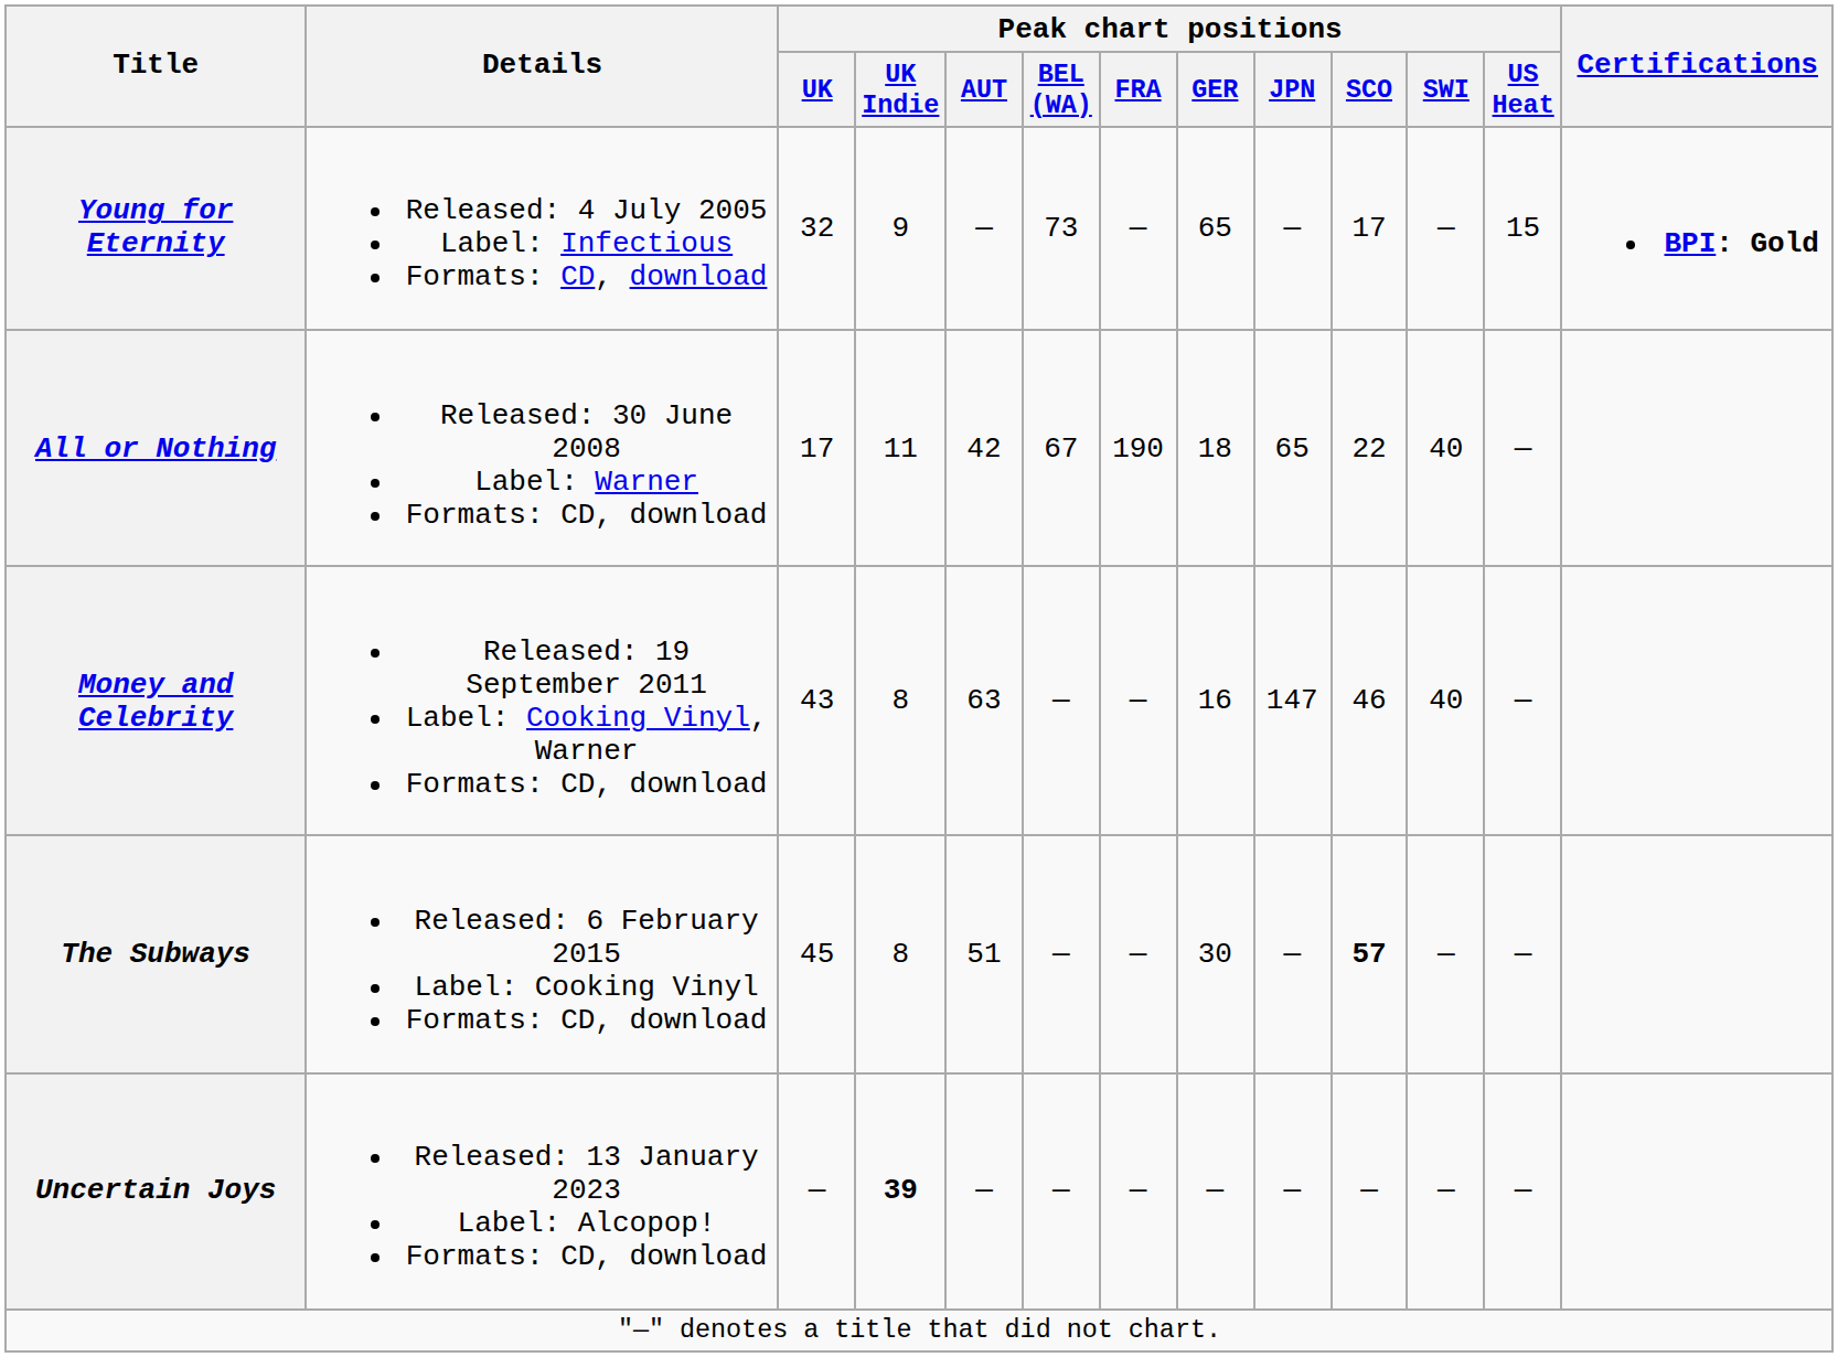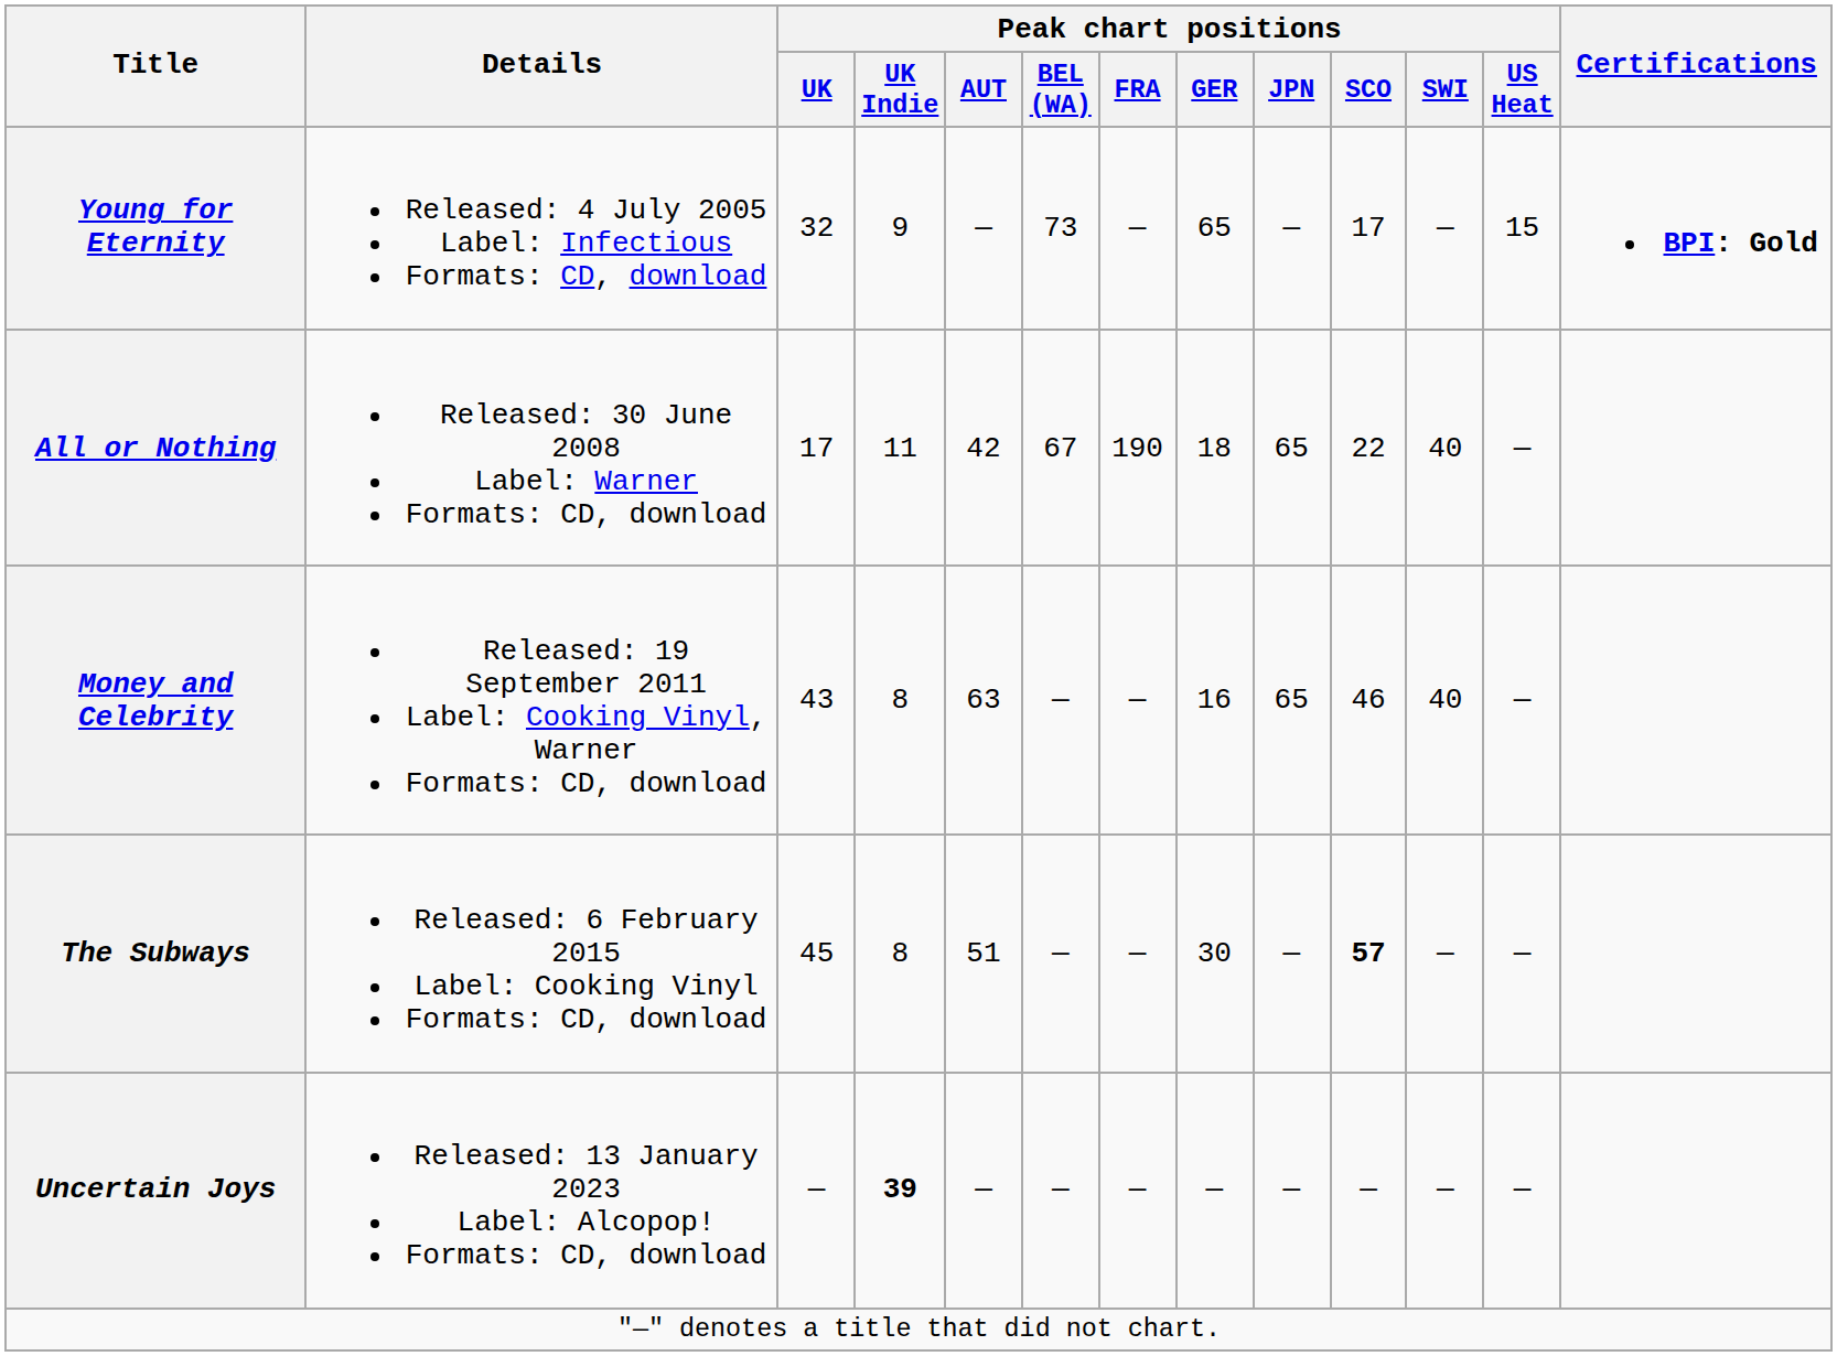Money and Celebrity | Peak chart positions / JPN: 147 -> 65
